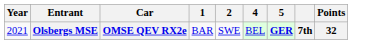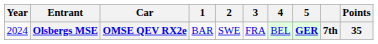+ column: 3 | FRA
Olsbergs MSE | Year: 2021 -> 2024
Olsbergs MSE | Points: 32 -> 35
